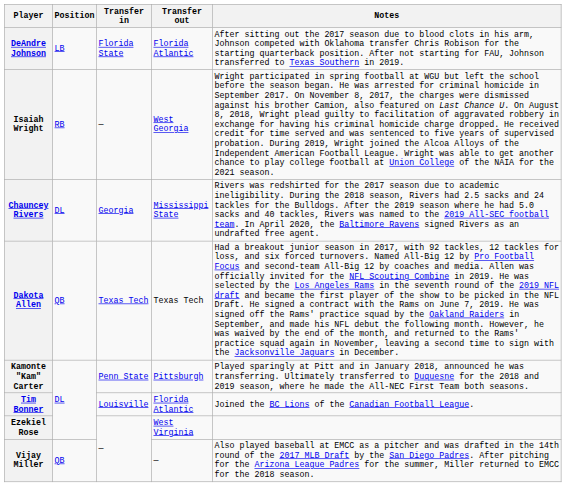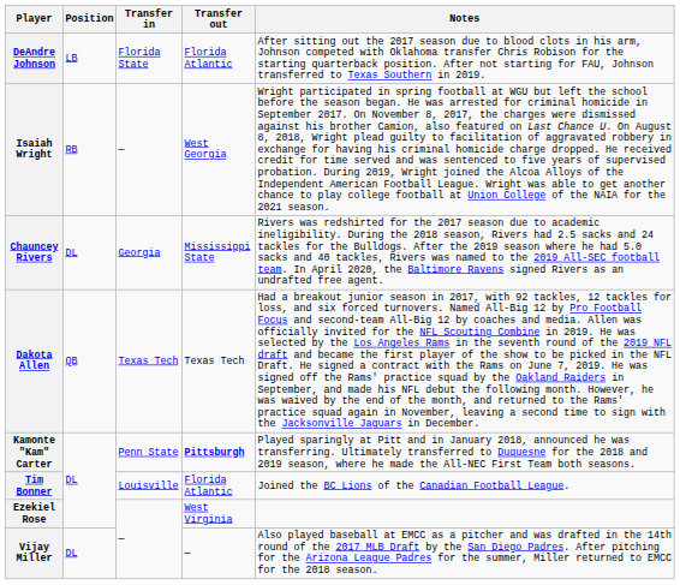Kamonte "Kam" Carter | Transfer out: normal -> bold
Vijay Miller | Position: QB -> DL
